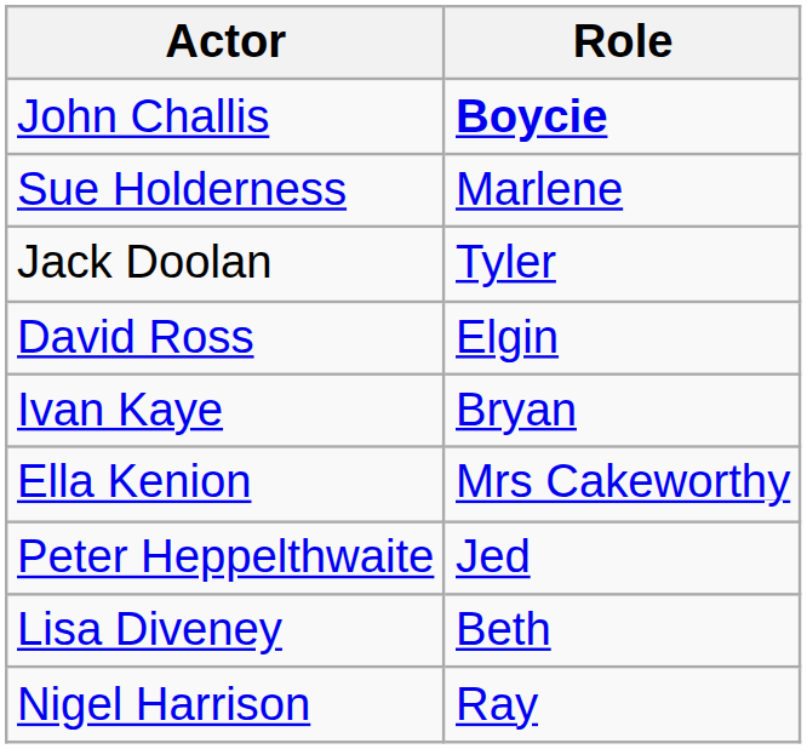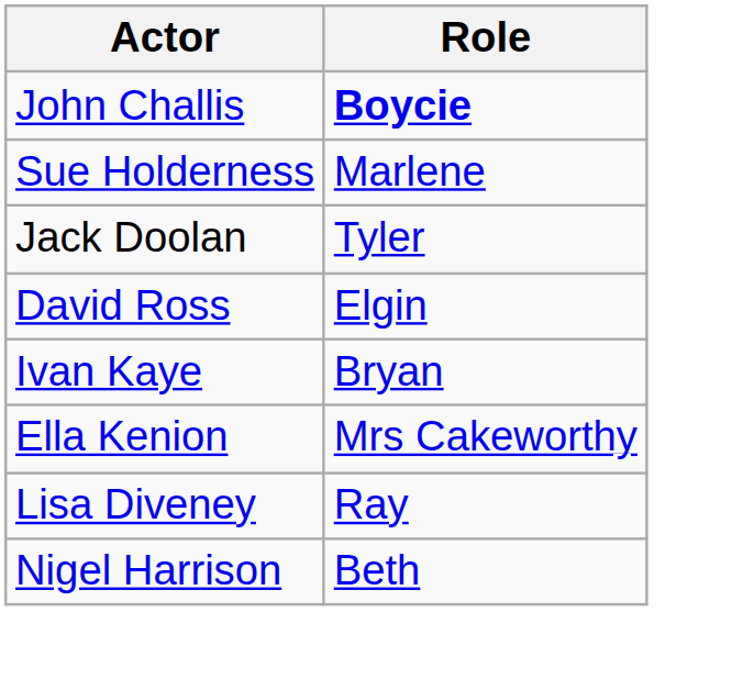- row: Peter Heppelthwaite | Jed
Lisa Diveney | Role: Beth -> Ray
Nigel Harrison | Role: Ray -> Beth
